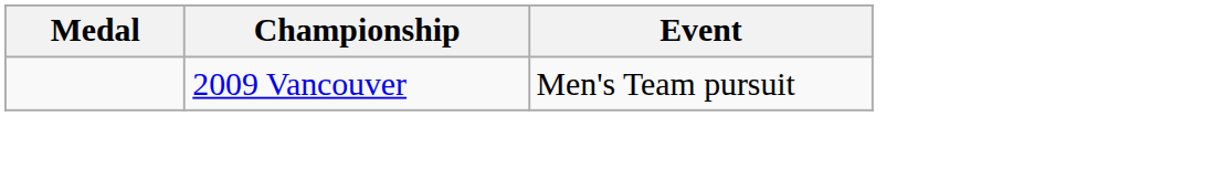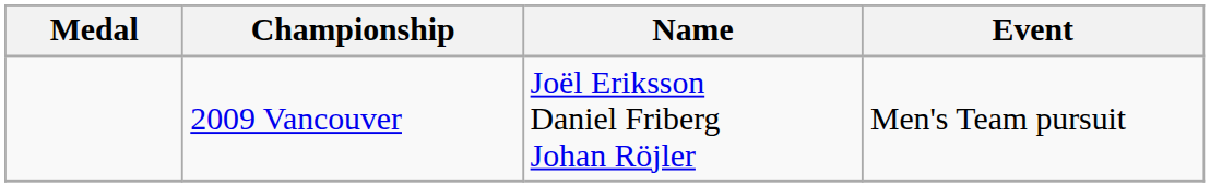+ column: Name | Joël Eriksson Daniel Friberg Johan Röjler
